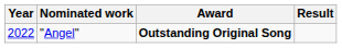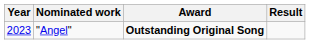"Angel" | Year: 2022 -> 2023
